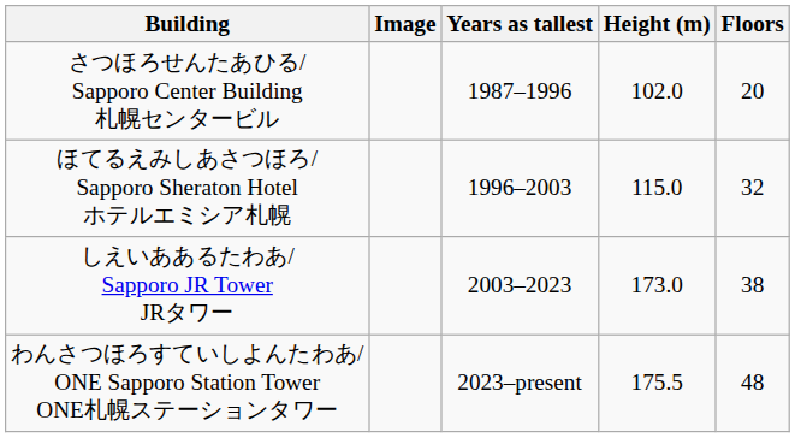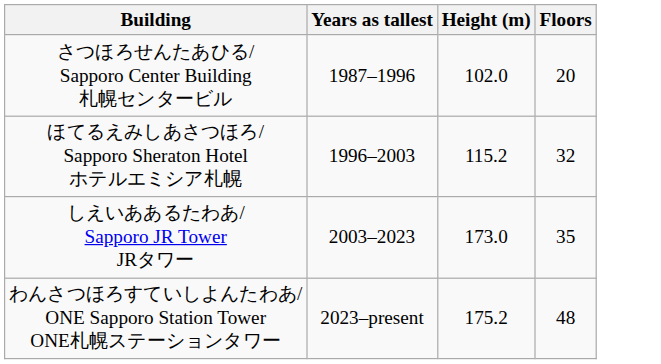- column: Image
ほてるえみしあさつほろ/ Sapporo Sheraton Hotel ホテルエミシア札幌 | Height (m): 115.0 -> 115.2
しえいああるたわあ/ Sapporo JR Tower JRタワー | Floors: 38 -> 35
わんさつほろすていしよんたわあ/ ONE Sapporo Station Tower ONE札幌ステーションタワー | Height (m): 175.5 -> 175.2
